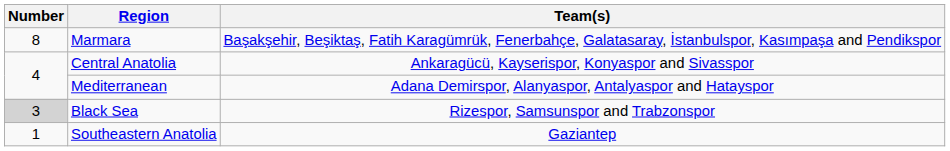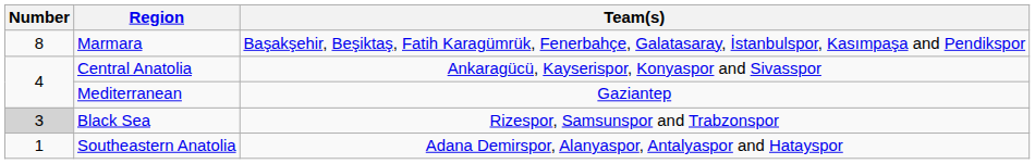Mediterranean | Team(s): Adana Demirspor, Alanyaspor, Antalyaspor and Hatayspor -> Gaziantep
Southeastern Anatolia | Team(s): Gaziantep -> Adana Demirspor, Alanyaspor, Antalyaspor and Hatayspor
